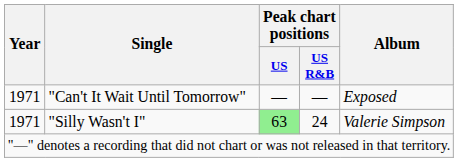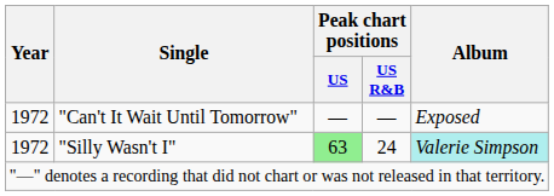"Can't It Wait Until Tomorrow" | Year: 1971 -> 1972
"Silly Wasn't I" | Year: 1971 -> 1972
"Silly Wasn't I" | Album: no background -> paleturquoise background
